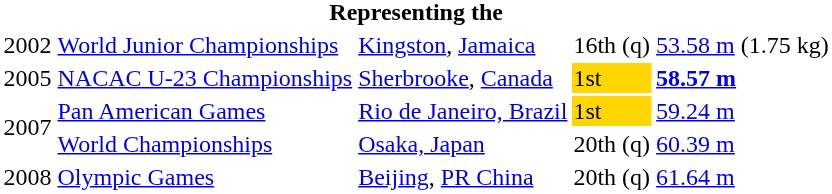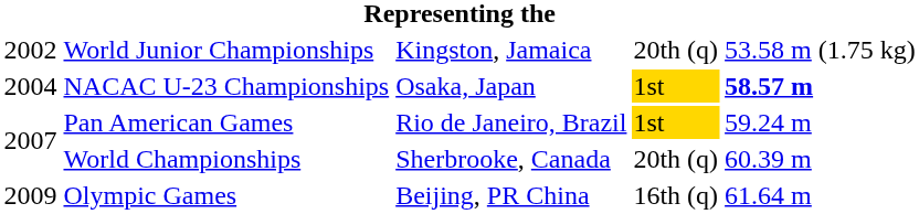World Junior Championships | column 4: 16th (q) -> 20th (q)
NACAC U-23 Championships | column 1: 2005 -> 2004
NACAC U-23 Championships | column 3: Sherbrooke, Canada -> Osaka, Japan
World Championships | column 3: Osaka, Japan -> Sherbrooke, Canada
Olympic Games | column 1: 2008 -> 2009
Olympic Games | column 4: 20th (q) -> 16th (q)
